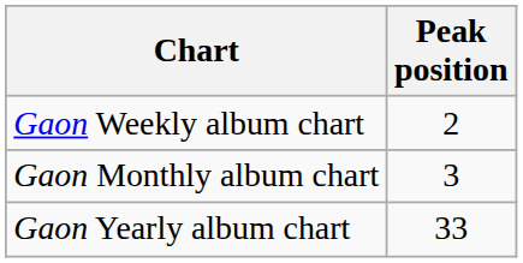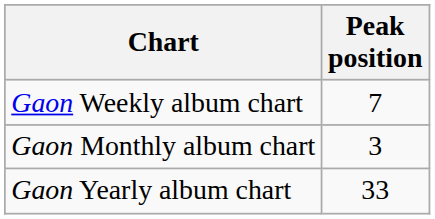Gaon Weekly album chart | Peak position: 2 -> 7
